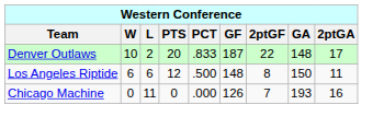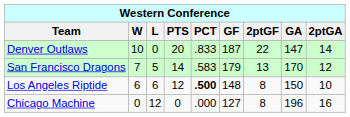Denver Outlaws | L: 2 -> 0
Denver Outlaws | GA: 148 -> 147
Denver Outlaws | 2ptGA: 17 -> 14
+ row: San Francisco Dragons | 7 | 5 | 14 | .583 | 179 | 13 | 170 | 12
Los Angeles Riptide | PCT: normal -> bold
Los Angeles Riptide | 2ptGA: 11 -> 10
Chicago Machine | L: 11 -> 12
Chicago Machine | GF: 126 -> 127
Chicago Machine | 2ptGF: 7 -> 8
Chicago Machine | GA: 193 -> 196
